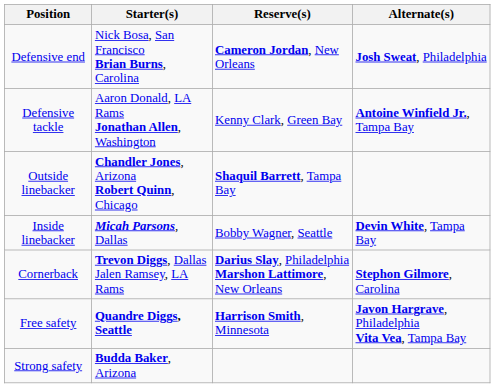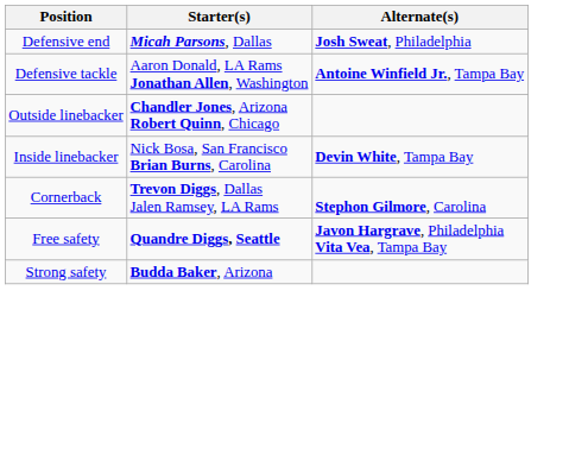- column: Reserve(s) | Cameron Jordan, New Orleans | Kenny Clark, Green Bay | Shaquil Barrett, Tampa Bay | Bobby Wagner, Seattle | Darius Slay, Philadelphia Marshon Lattimore, New Orleans | Harrison Smith, Minnesota
Defensive end | Starter(s): Nick Bosa, San Francisco Brian Burns, Carolina -> Micah Parsons, Dallas
Inside linebacker | Starter(s): Micah Parsons, Dallas -> Nick Bosa, San Francisco Brian Burns, Carolina
